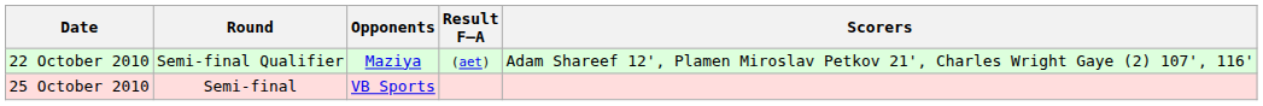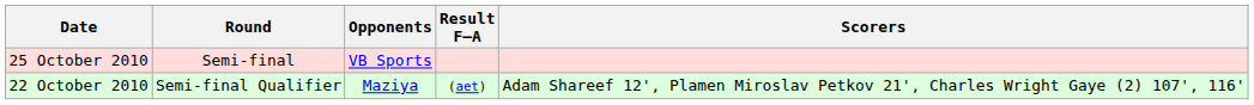rows swapped: 22 October 2010 <-> 25 October 2010
